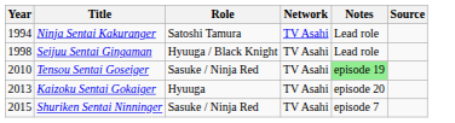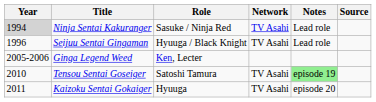Ninja Sentai Kakuranger | Year: no background -> lightgrey background
Ninja Sentai Kakuranger | Role: Satoshi Tamura -> Sasuke / Ninja Red
Seijuu Sentai Gingaman | Year: 1998 -> 1996
+ row: 2005-2006 | Ginga Legend Weed | Ken, Lecter
Tensou Sentai Goseiger | Role: Sasuke / Ninja Red -> Satoshi Tamura
Kaizoku Sentai Gokaiger | Year: 2013 -> 2011
- row: 2015 | Shuriken Sentai Ninninger | Sasuke / Ninja Red | TV Asahi | episode 7
